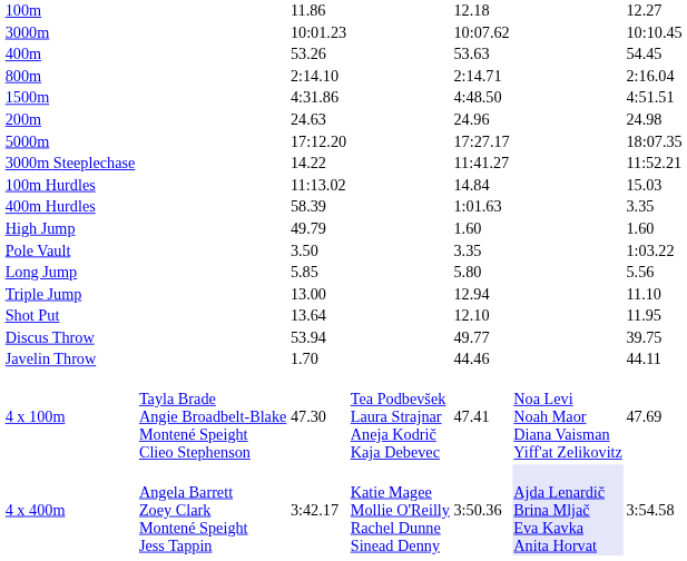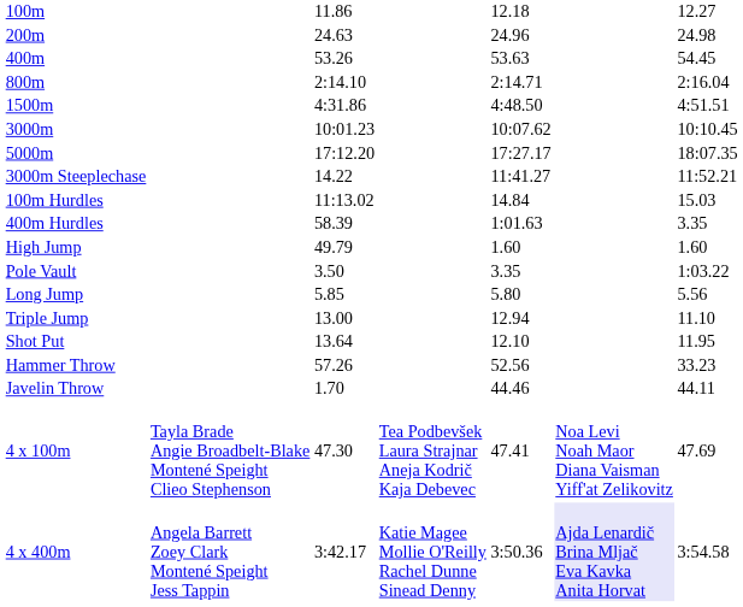rows swapped: 200m <-> 3000m
- row: Discus Throw | 53.94 | 49.77 | 39.75
+ row: Hammer Throw | 57.26 | 52.56 | 33.23
